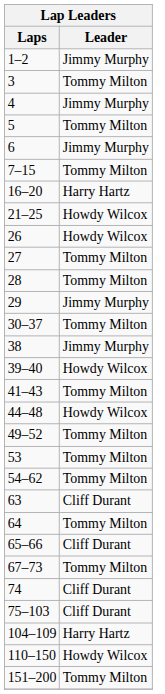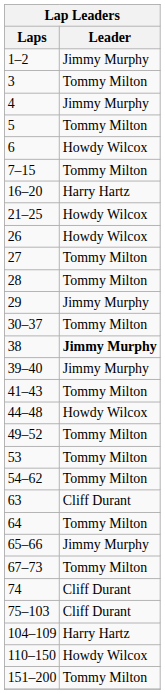6 | Leader: Jimmy Murphy -> Howdy Wilcox
38 | Leader: normal -> bold
39–40 | Leader: Howdy Wilcox -> Jimmy Murphy
65–66 | Leader: Cliff Durant -> Jimmy Murphy
